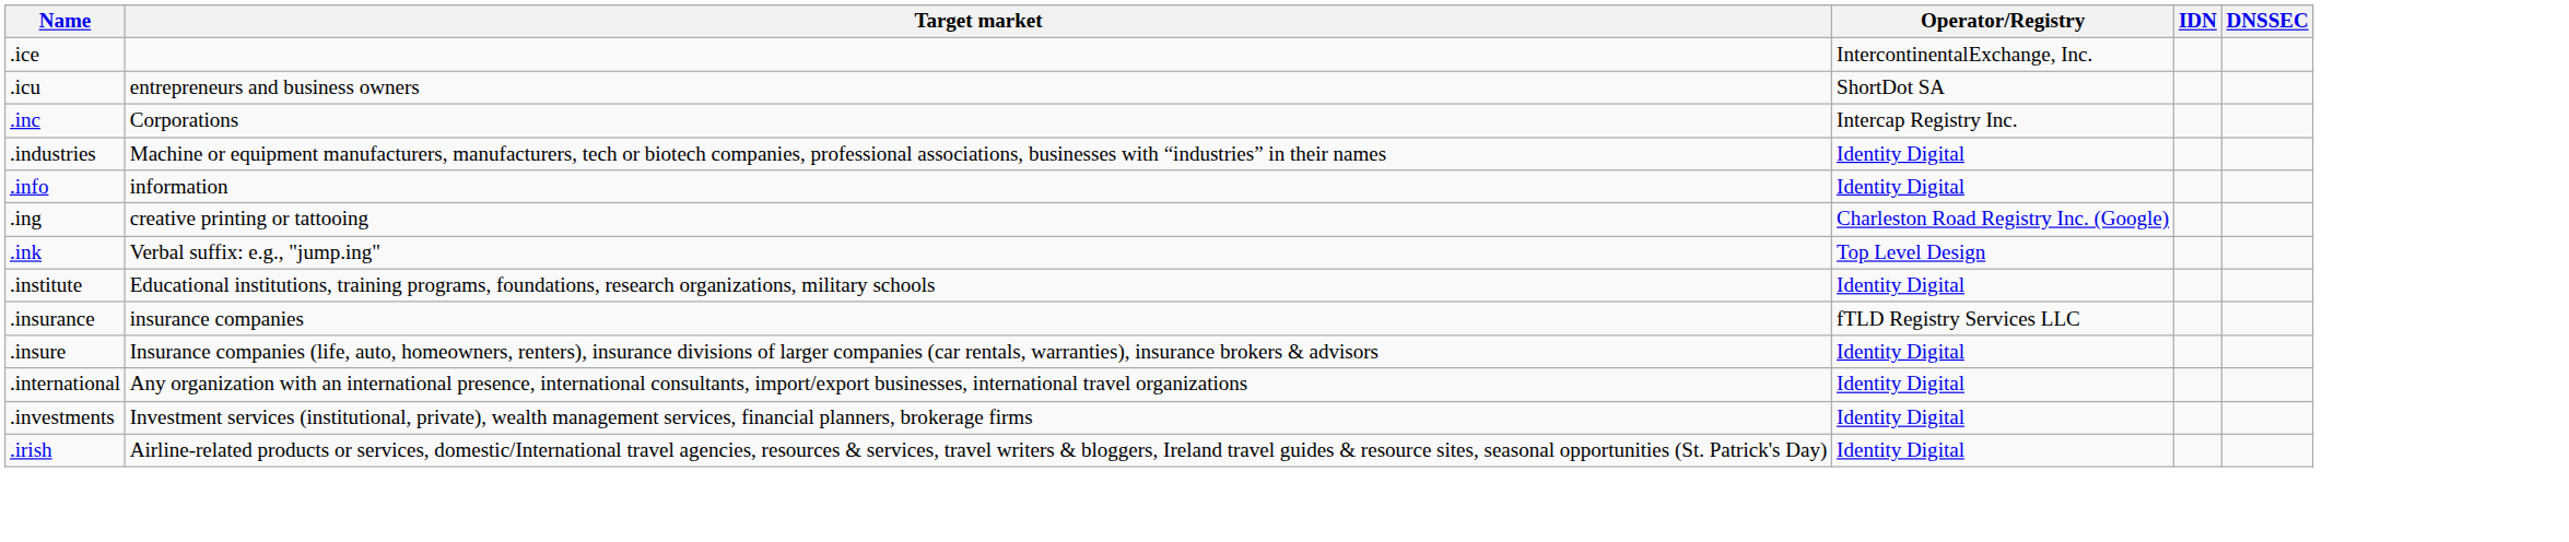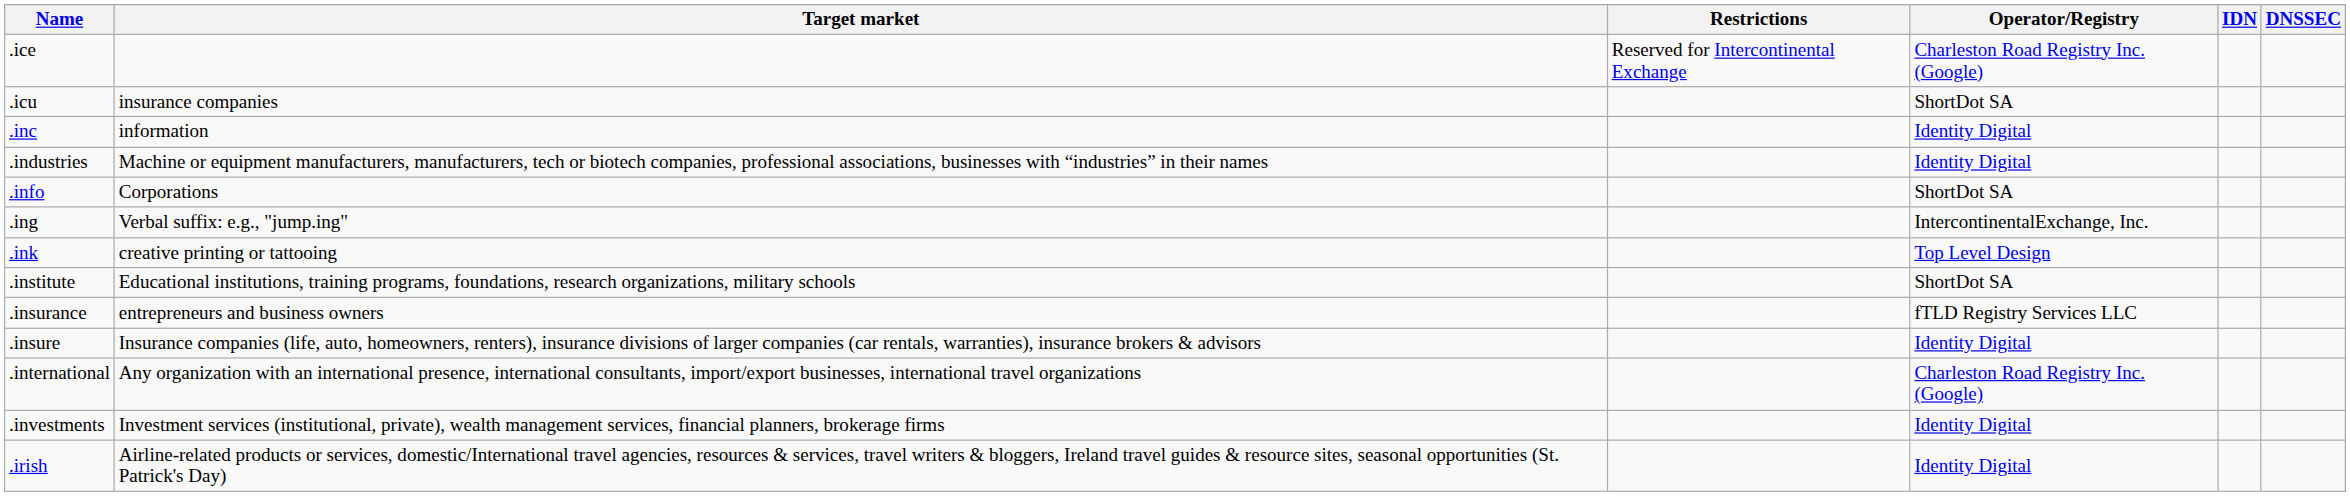+ column: Restrictions | Reserved for Intercontinental Exchange
.ice | Operator/Registry: IntercontinentalExchange, Inc. -> Charleston Road Registry Inc. (Google)
.icu | Target market: entrepreneurs and business owners -> insurance companies
.inc | Target market: Corporations -> information
.inc | Operator/Registry: Intercap Registry Inc. -> Identity Digital
.info | Target market: information -> Corporations
.info | Operator/Registry: Identity Digital -> ShortDot SA
.ing | Target market: creative printing or tattooing -> Verbal suffix: e.g., "jump.ing"
.ing | Operator/Registry: Charleston Road Registry Inc. (Google) -> IntercontinentalExchange, Inc.
.ink | Target market: Verbal suffix: e.g., "jump.ing" -> creative printing or tattooing
.institute | Operator/Registry: Identity Digital -> ShortDot SA
.insurance | Target market: insurance companies -> entrepreneurs and business owners
.international | Operator/Registry: Identity Digital -> Charleston Road Registry Inc. (Google)
